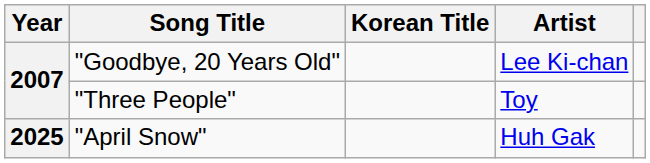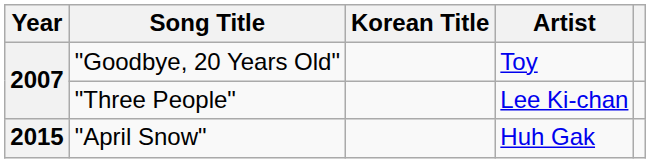"Goodbye, 20 Years Old" | Artist: Lee Ki-chan -> Toy
"Three People" | Artist: Toy -> Lee Ki-chan
"April Snow" | Year: 2025 -> 2015
